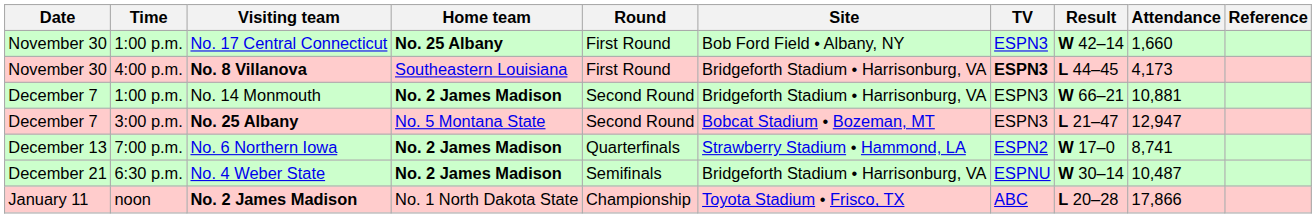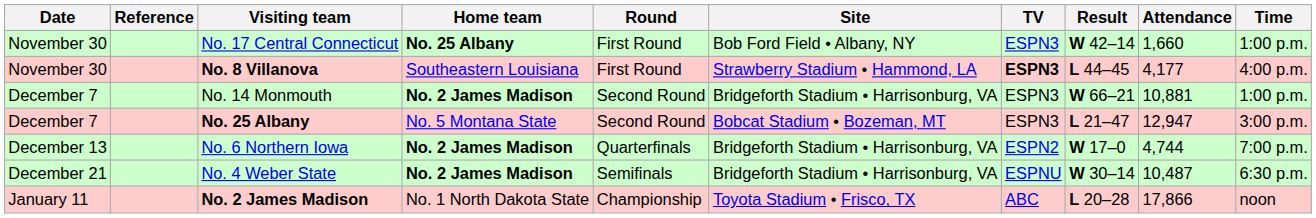columns swapped: Time <-> Reference
No. 8 Villanova | Site: Bridgeforth Stadium • Harrisonburg, VA -> Strawberry Stadium • Hammond, LA
No. 8 Villanova | Attendance: 4,173 -> 4,177
No. 6 Northern Iowa | Site: Strawberry Stadium • Hammond, LA -> Bridgeforth Stadium • Harrisonburg, VA
No. 6 Northern Iowa | Attendance: 8,741 -> 4,744
